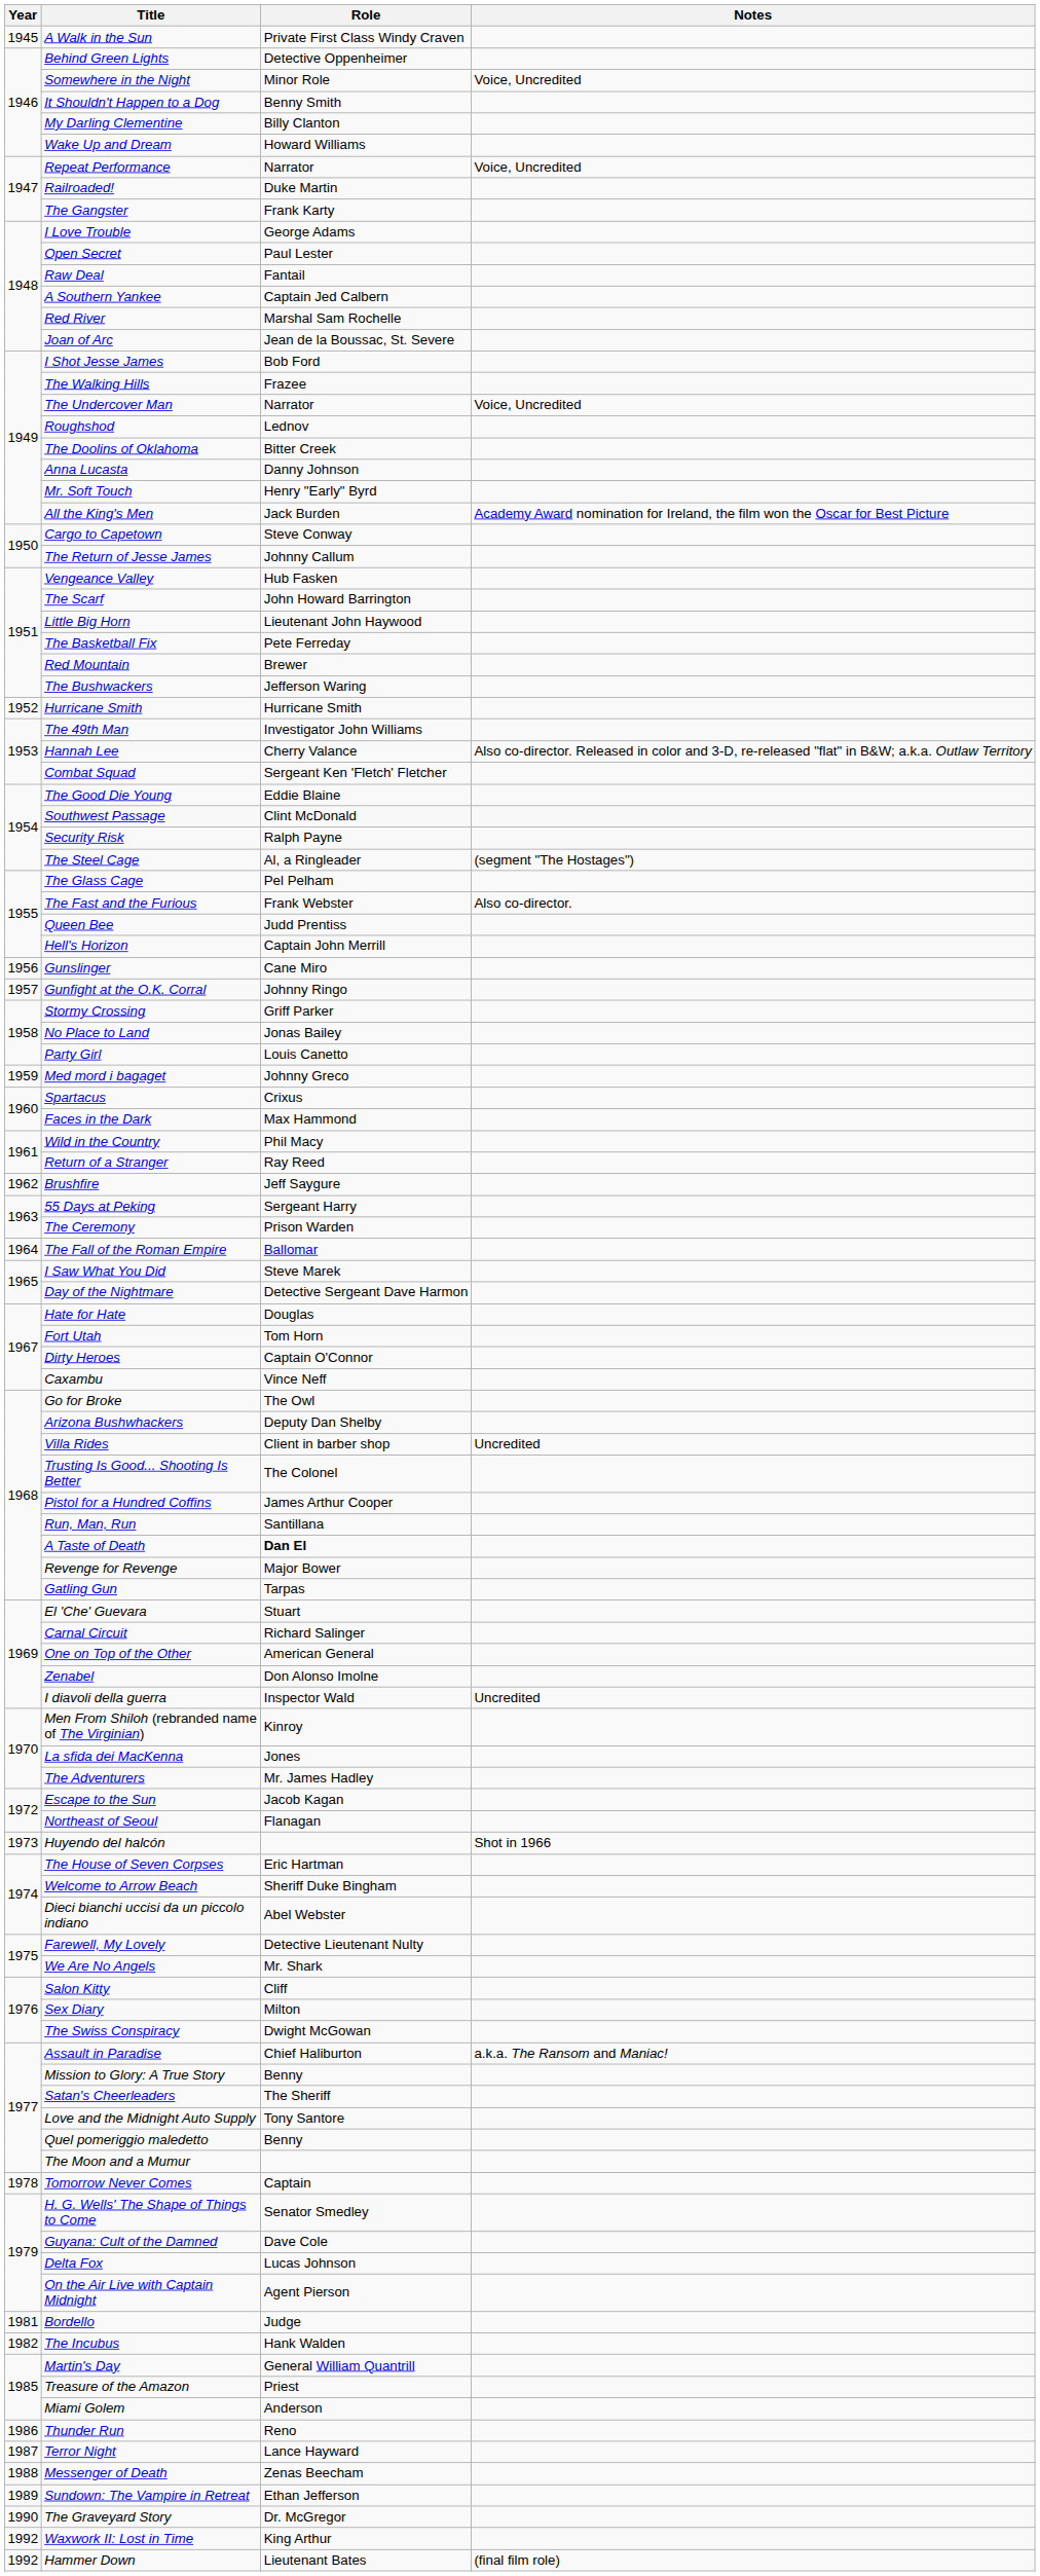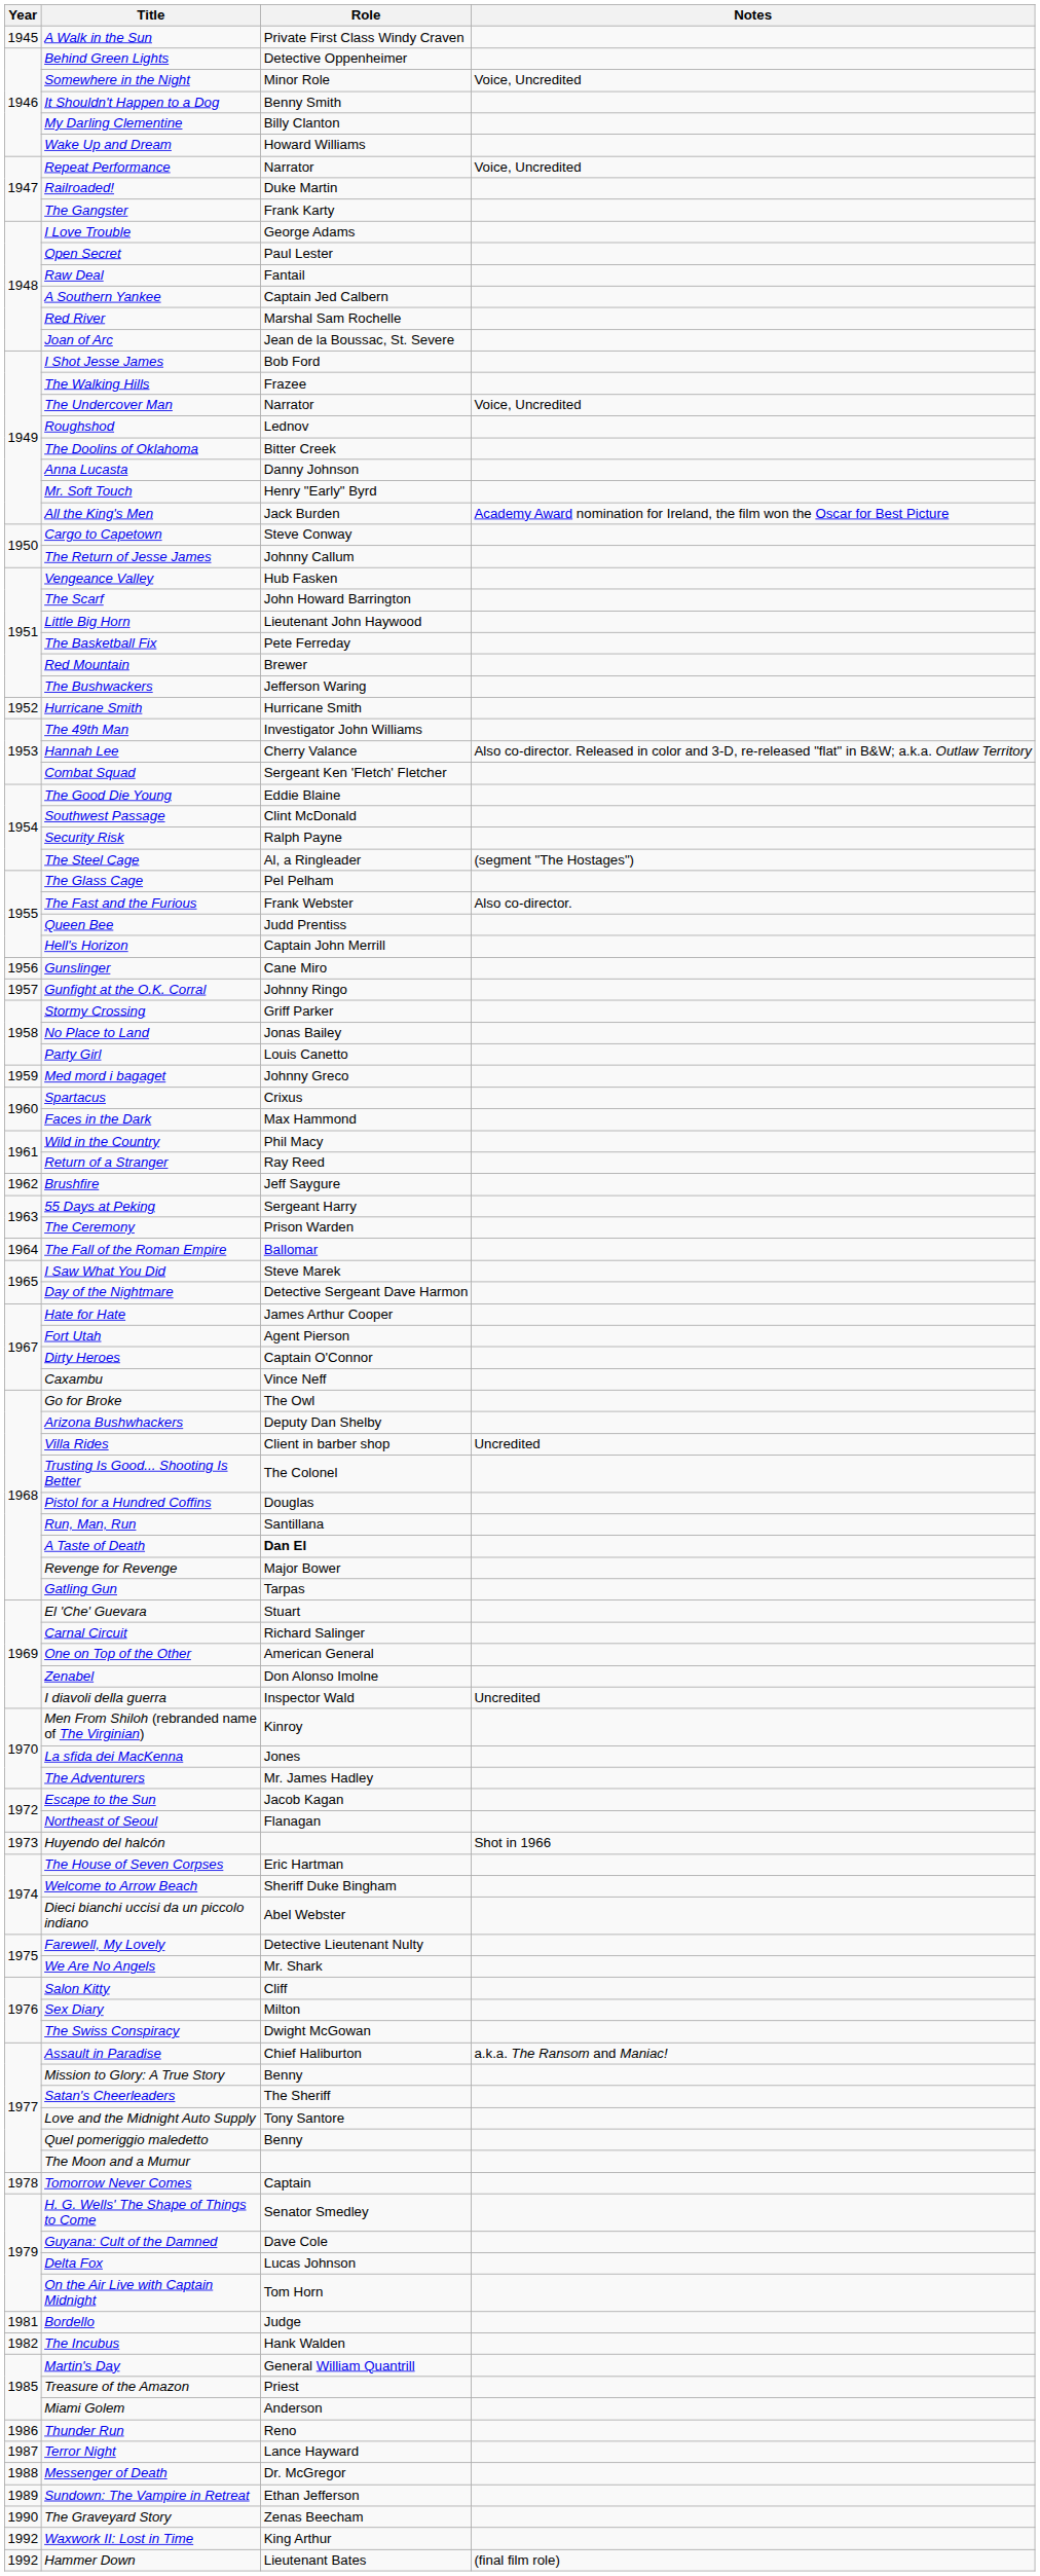Hate for Hate | Role: Douglas -> James Arthur Cooper
Fort Utah | Role: Tom Horn -> Agent Pierson
Pistol for a Hundred Coffins | Role: James Arthur Cooper -> Douglas
On the Air Live with Captain Midnight | Role: Agent Pierson -> Tom Horn
Messenger of Death | Role: Zenas Beecham -> Dr. McGregor
The Graveyard Story | Role: Dr. McGregor -> Zenas Beecham
